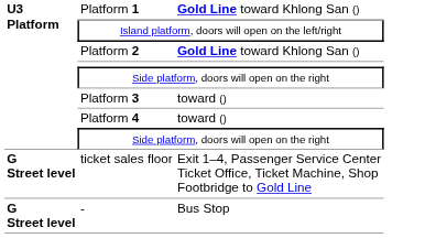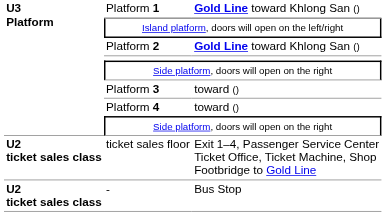ticket sales floor | column 1: G Street level -> U2 ticket sales class
- | column 1: G Street level -> U2 ticket sales class
